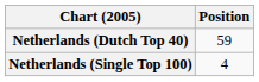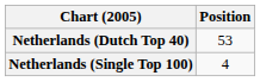Netherlands (Dutch Top 40) | Position: 59 -> 53
